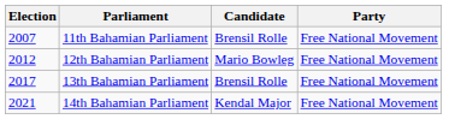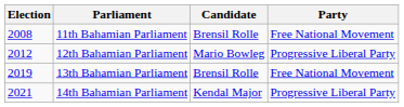11th Bahamian Parliament | Election: 2007 -> 2008
12th Bahamian Parliament | Party: Free National Movement -> Progressive Liberal Party
13th Bahamian Parliament | Election: 2017 -> 2019
14th Bahamian Parliament | Party: Free National Movement -> Progressive Liberal Party
